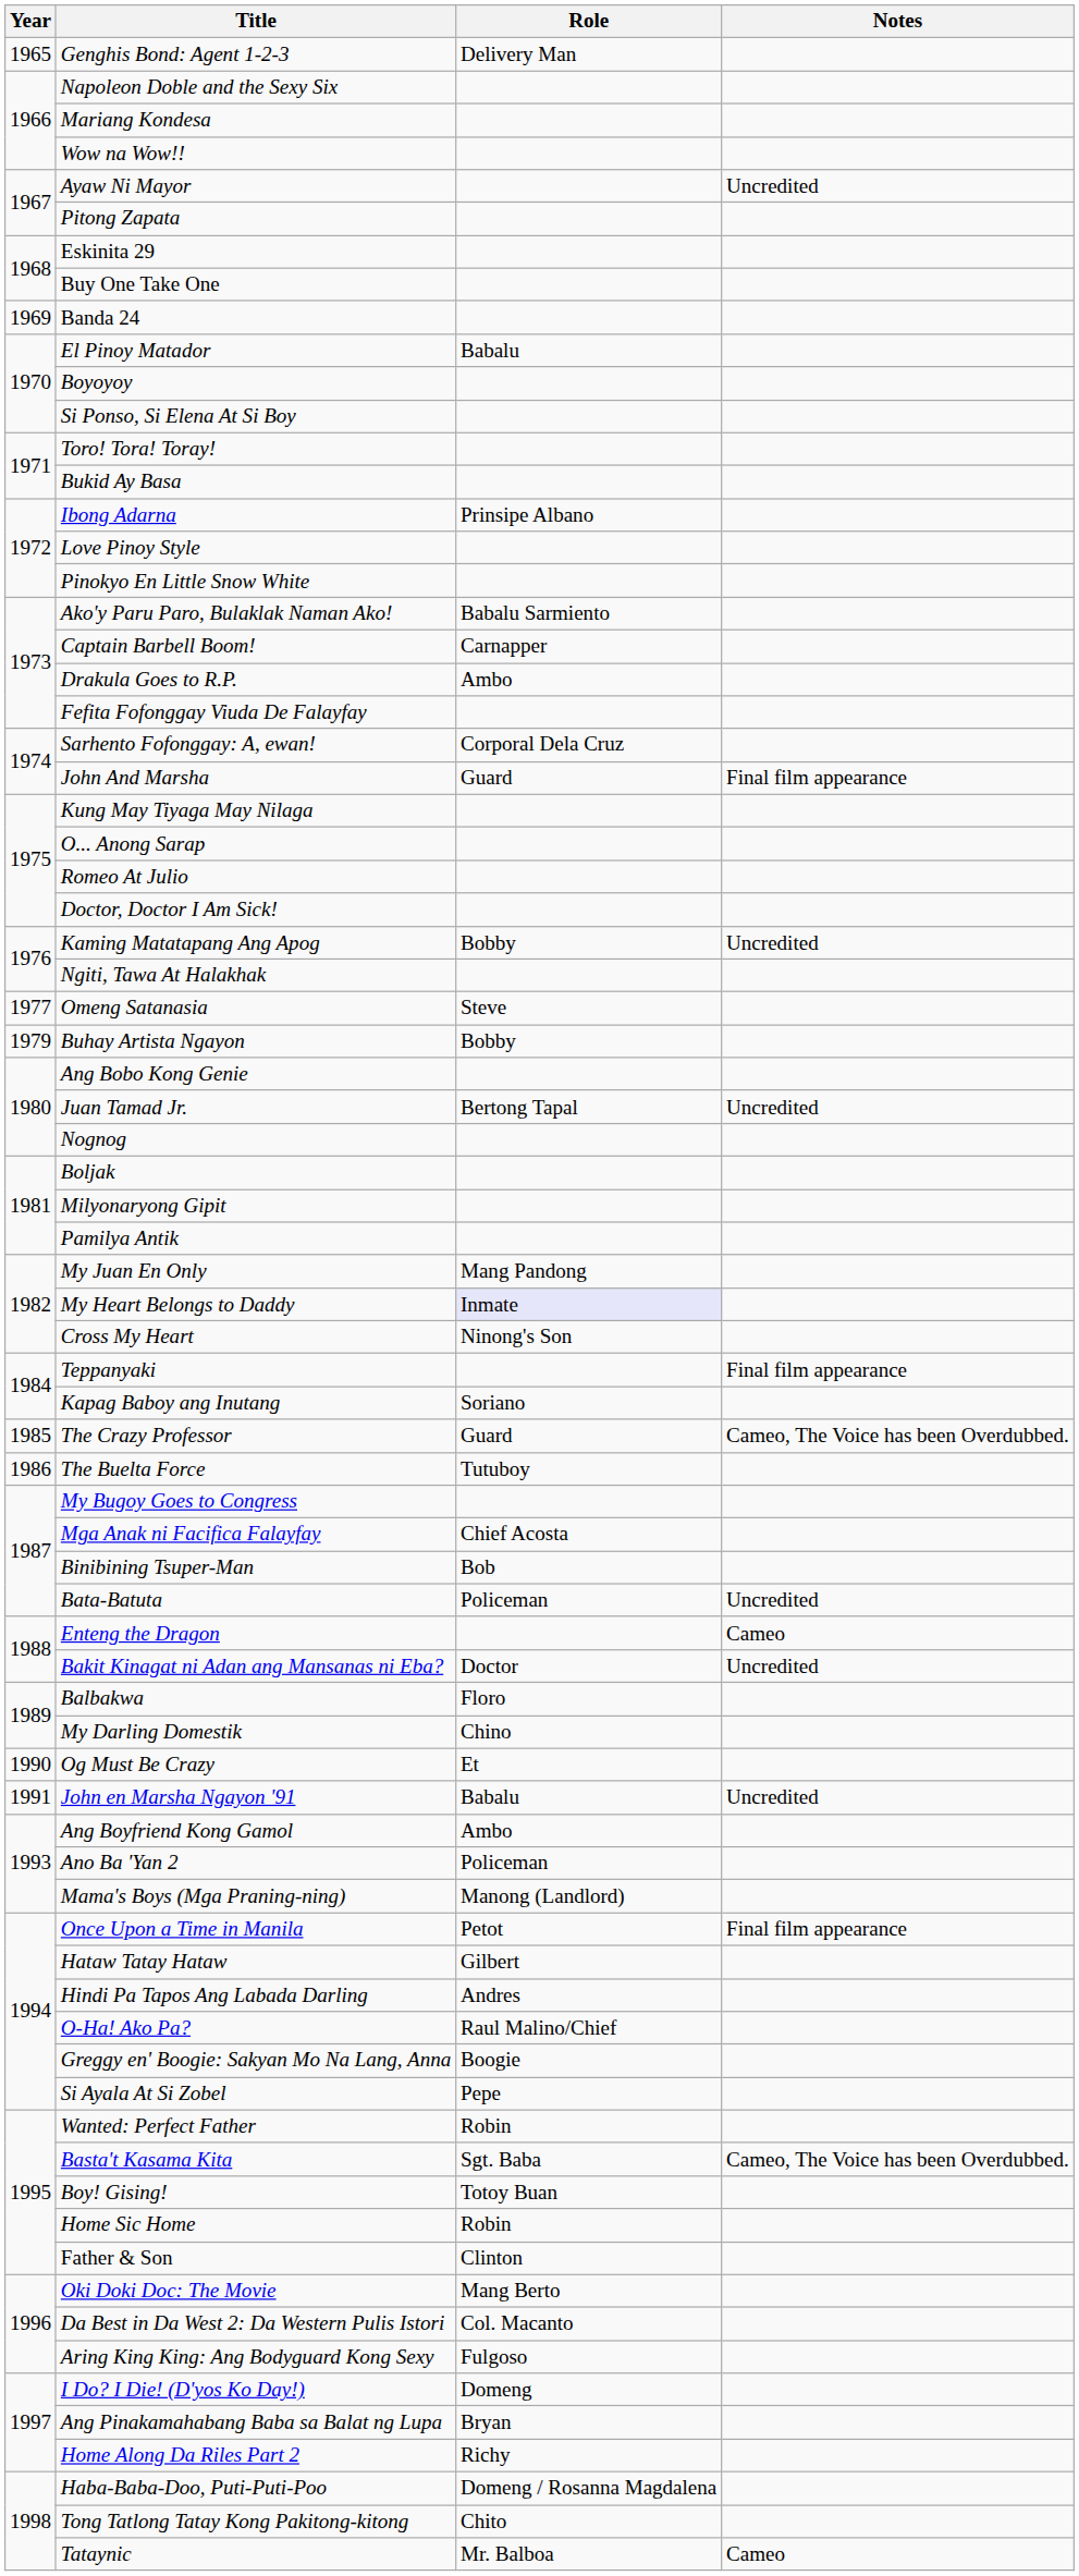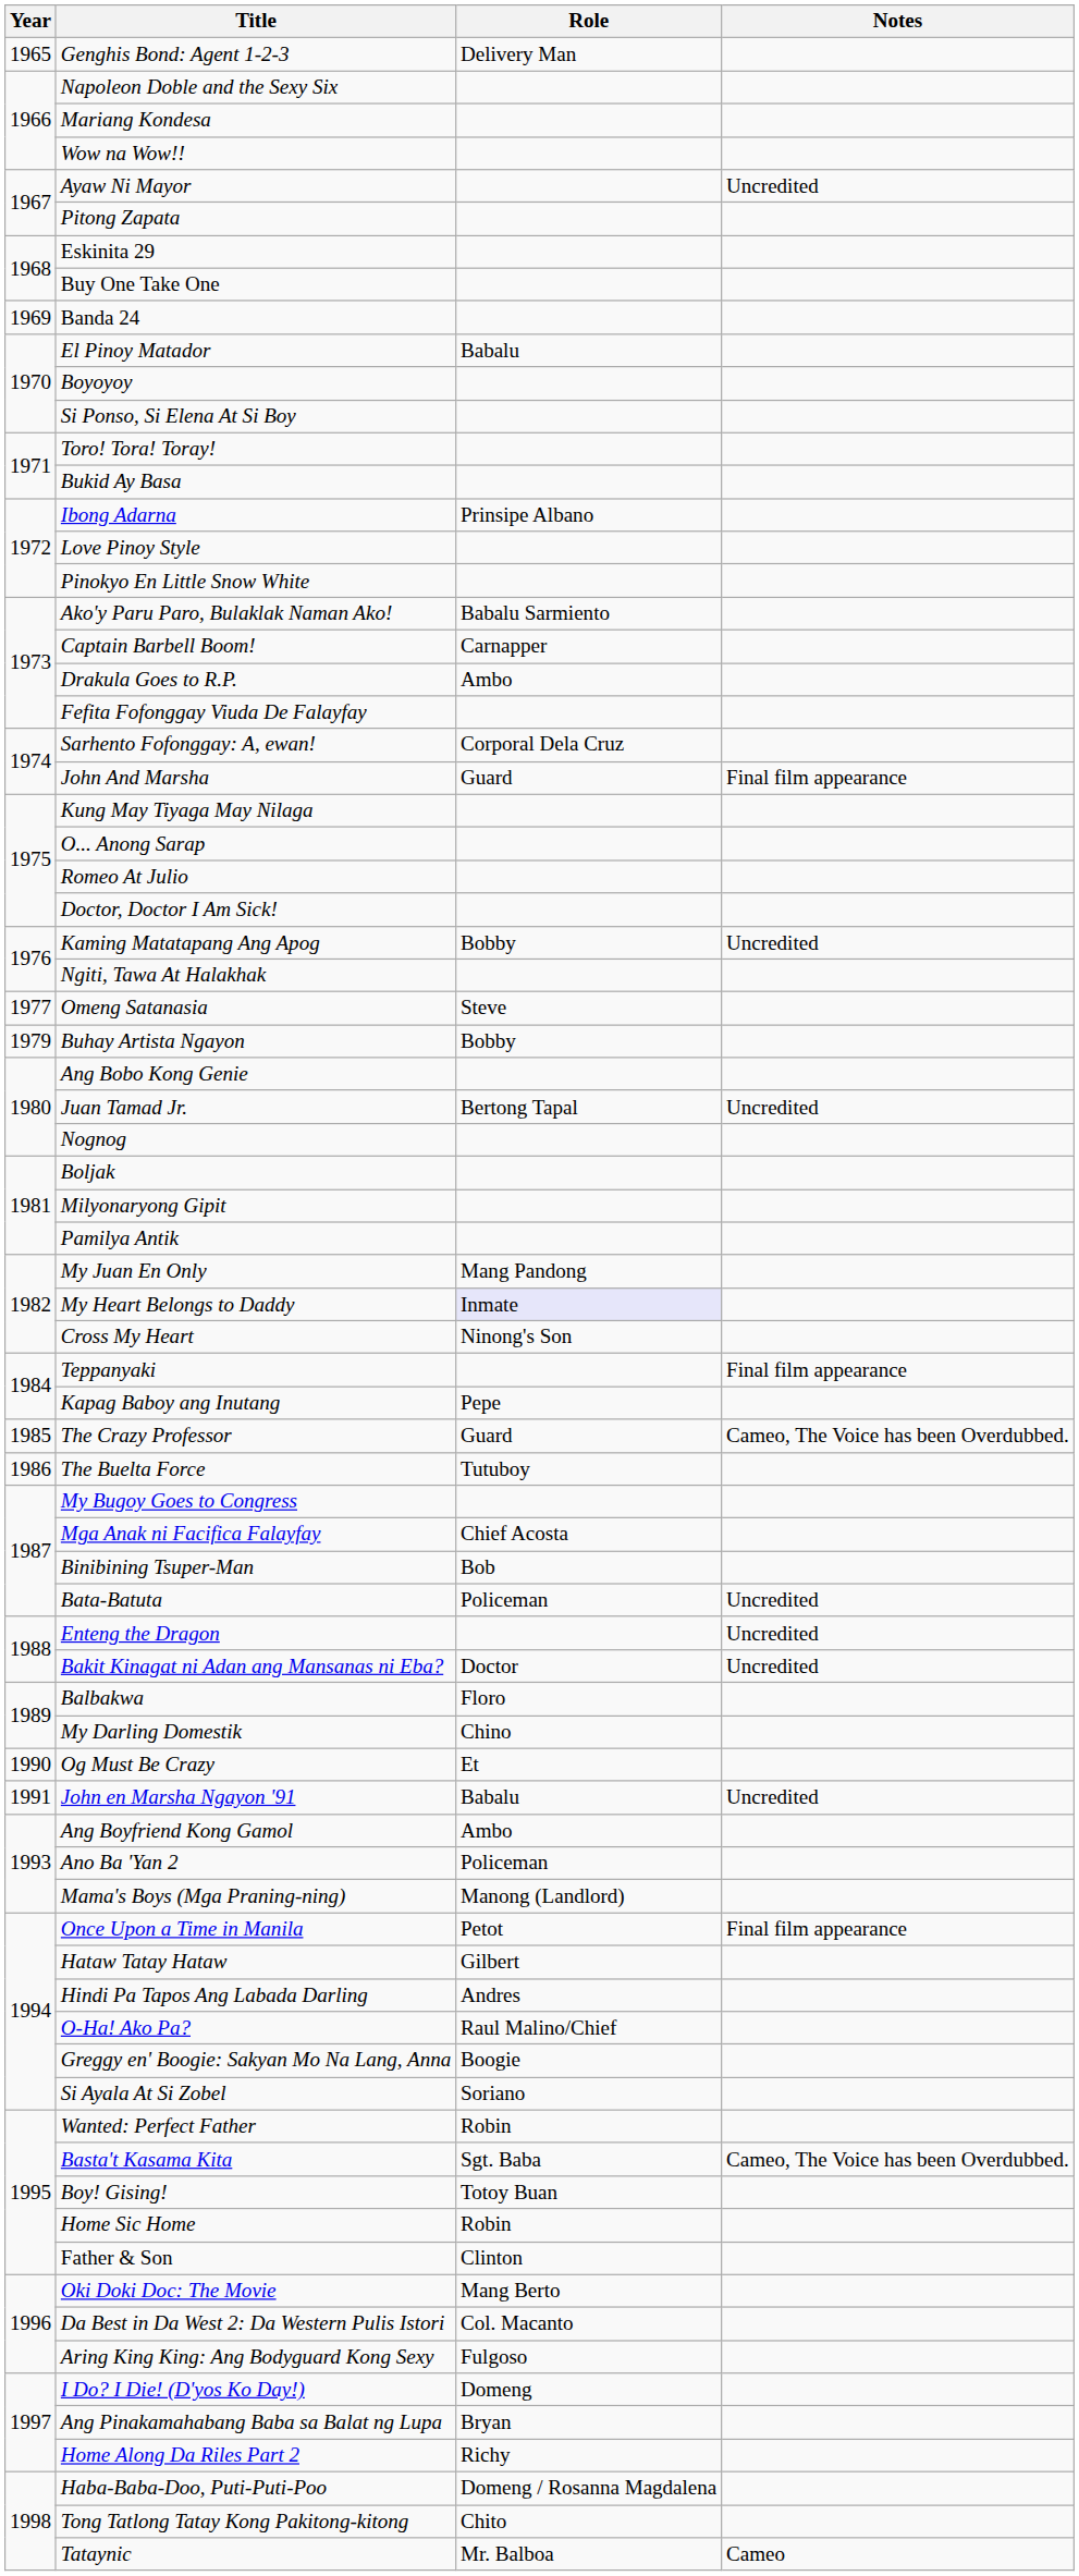Kapag Baboy ang Inutang | Role: Soriano -> Pepe
Enteng the Dragon | Notes: Cameo -> Uncredited
Si Ayala At Si Zobel | Role: Pepe -> Soriano
